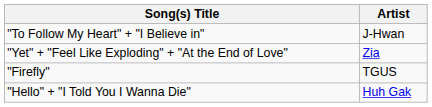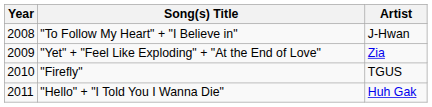+ column: Year | 2008 | 2009 | 2010 | 2011
